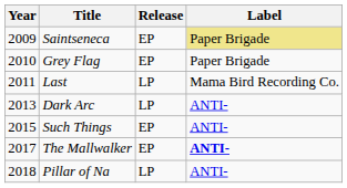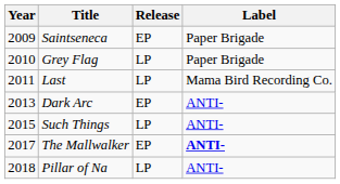Saintseneca | Label: khaki background -> no background
Grey Flag | Release: EP -> LP
Dark Arc | Release: LP -> EP
Such Things | Release: EP -> LP
